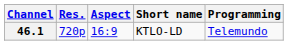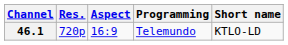columns swapped: Short name <-> Programming
